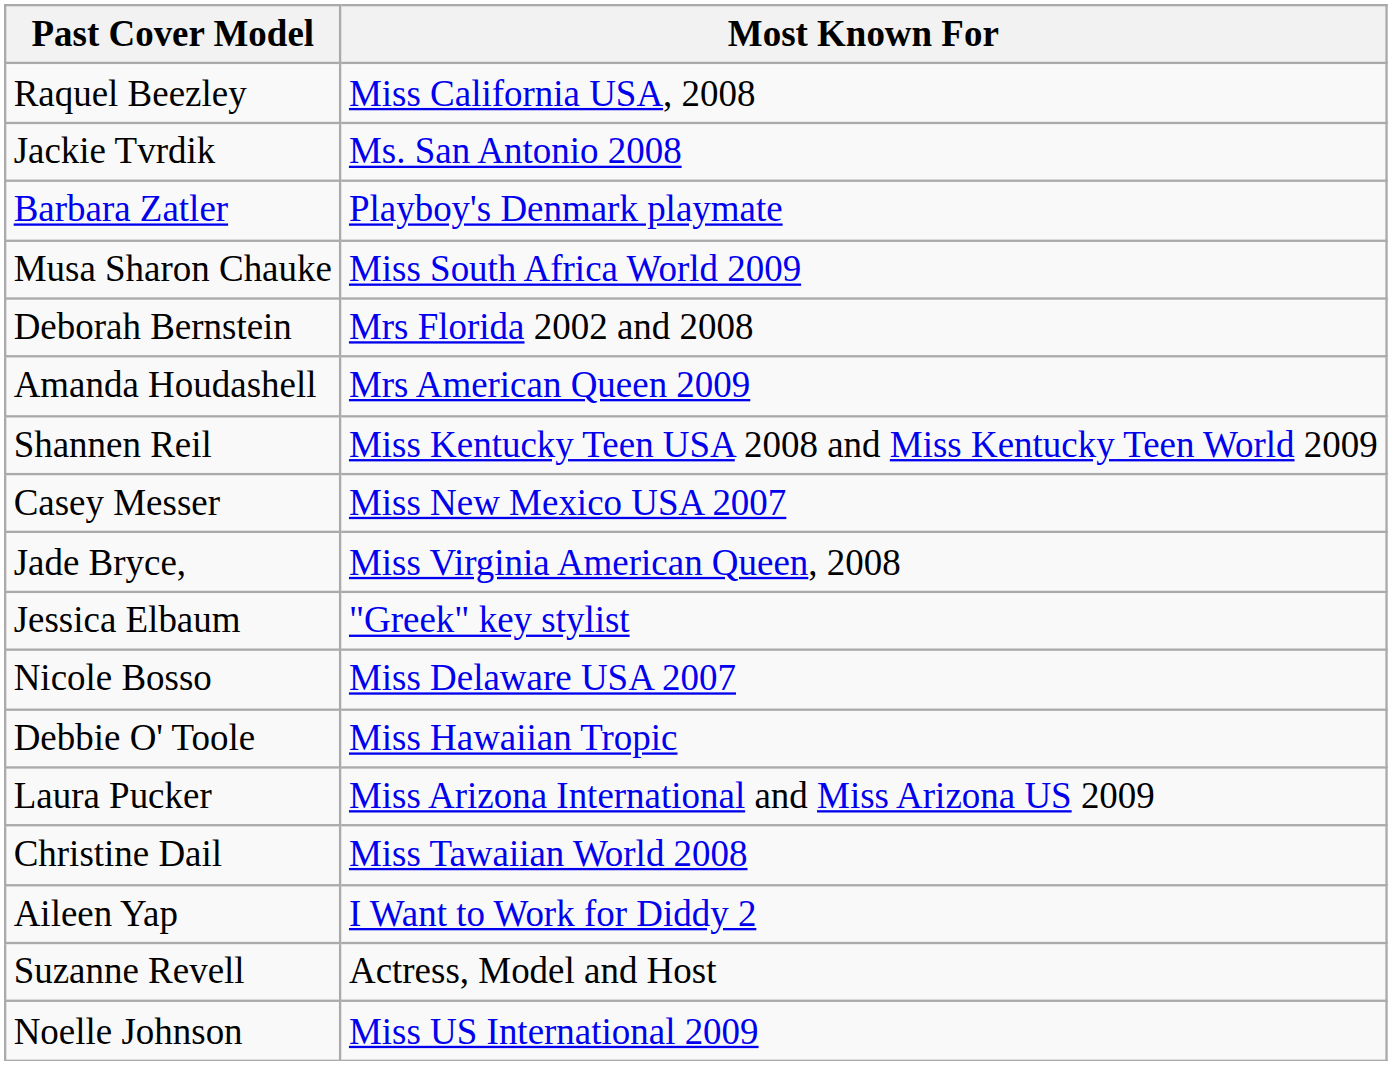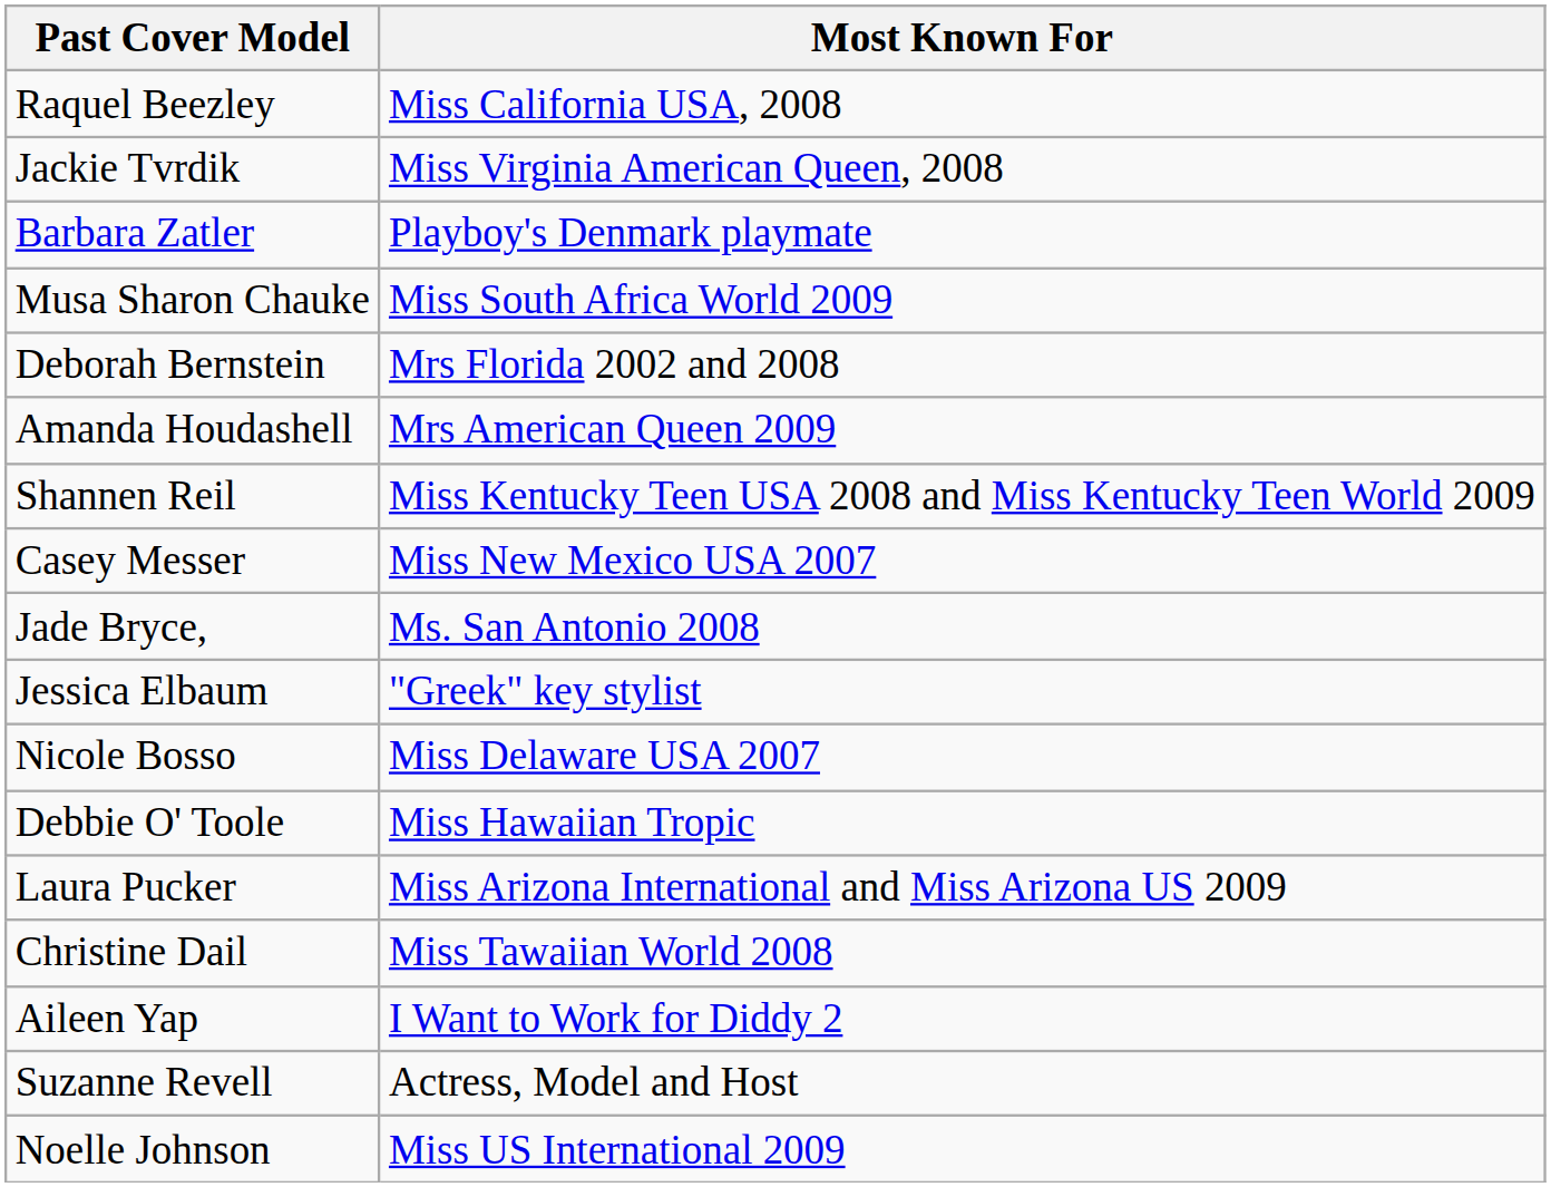Jackie Tvrdik | Most Known For: Ms. San Antonio 2008 -> Miss Virginia American Queen, 2008
Jade Bryce, | Most Known For: Miss Virginia American Queen, 2008 -> Ms. San Antonio 2008
